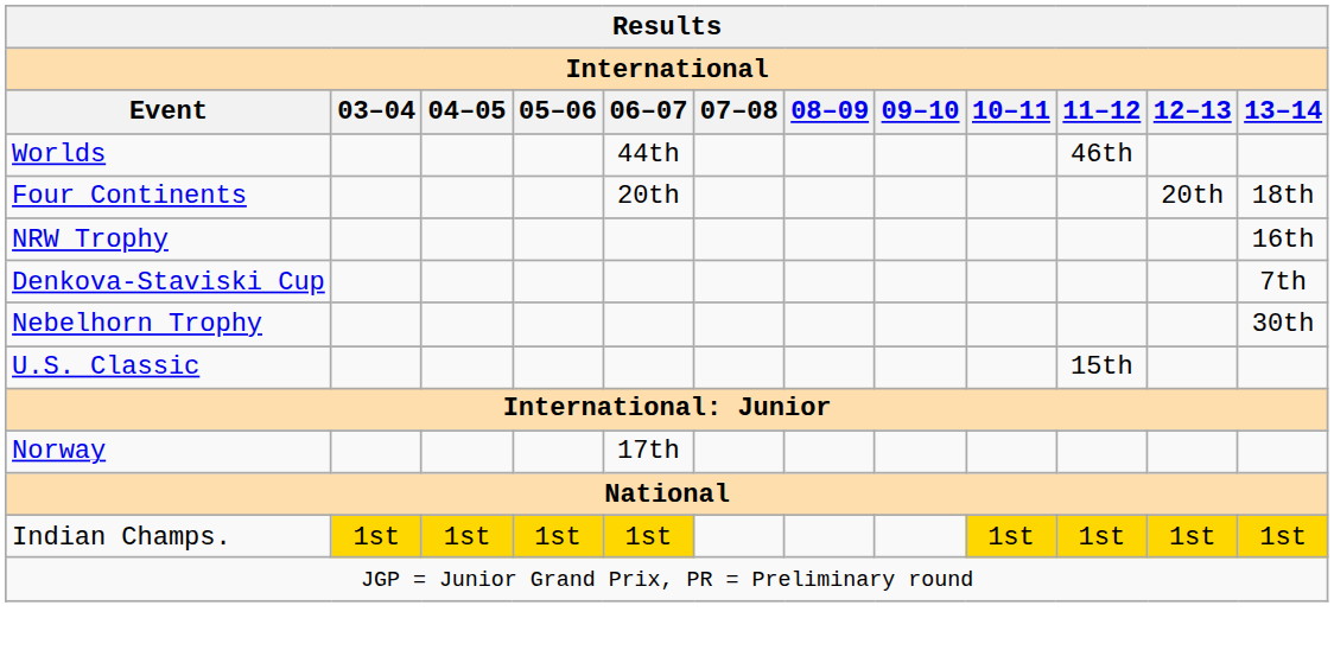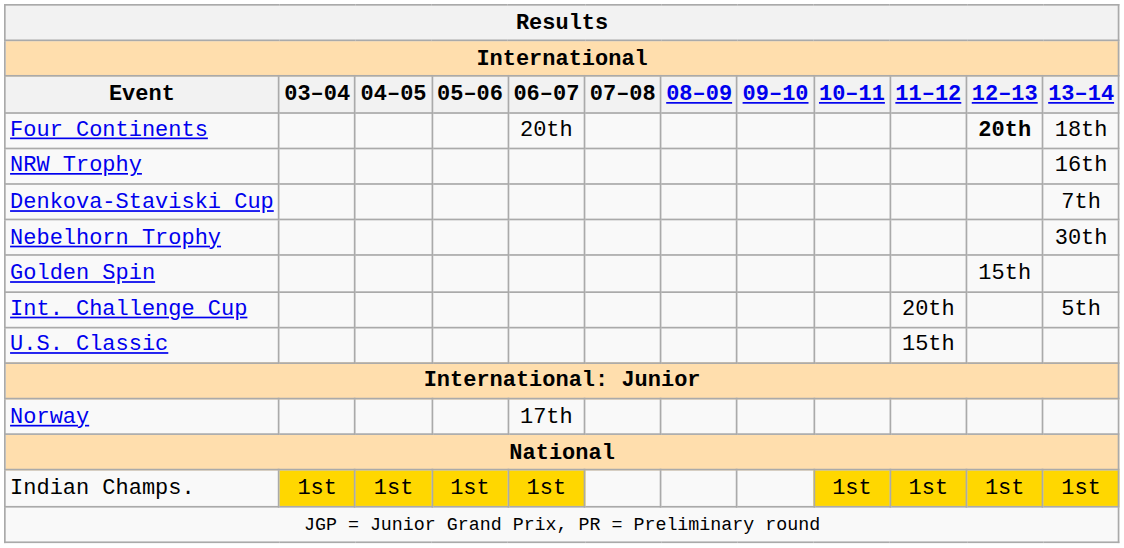- row: Worlds | 44th | 46th
Four Continents | 12–13: normal -> bold
+ row: Golden Spin | 15th
+ row: Int. Challenge Cup | 20th | 5th
